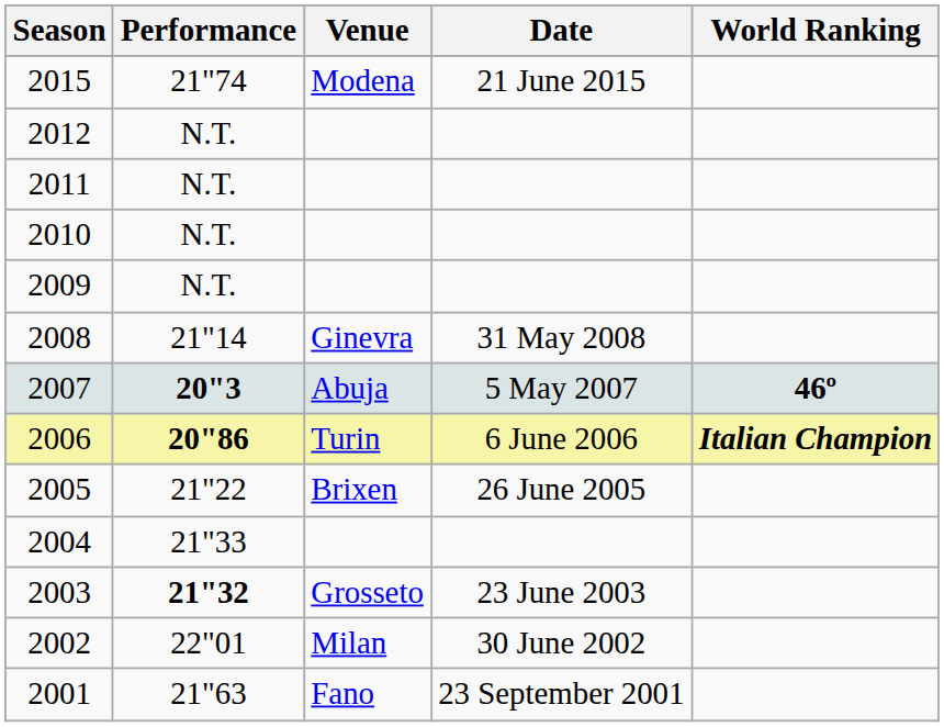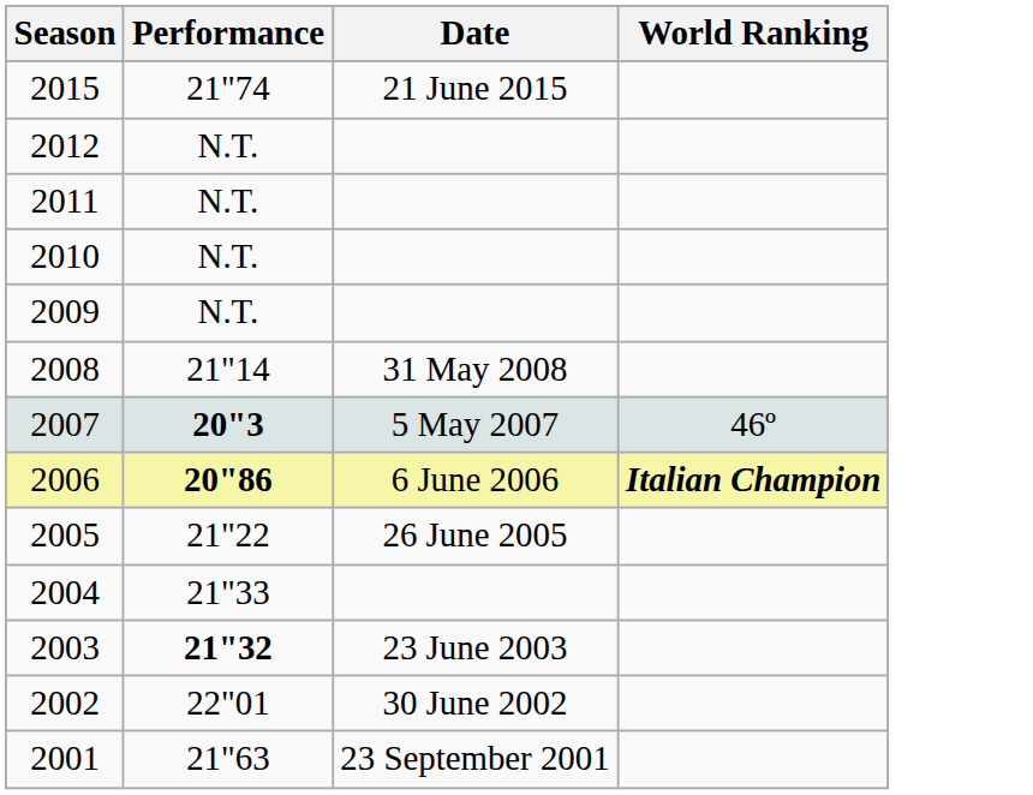- column: Venue | Modena | Ginevra | Abuja | Turin | Brixen | Grosseto | Milan | Fano
2007 | World Ranking: bold -> normal
